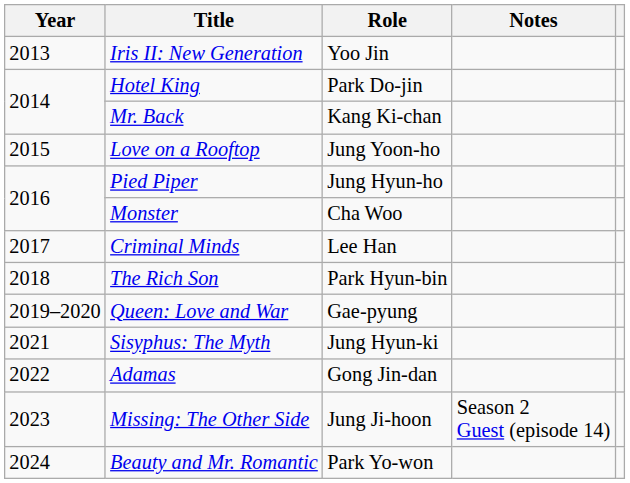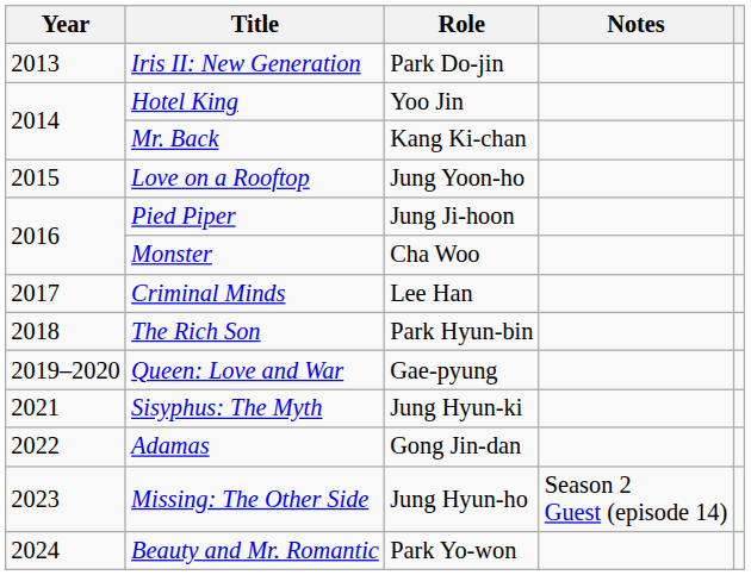Iris II: New Generation | Role: Yoo Jin -> Park Do-jin
Hotel King | Role: Park Do-jin -> Yoo Jin
Pied Piper | Role: Jung Hyun-ho -> Jung Ji-hoon
Missing: The Other Side | Role: Jung Ji-hoon -> Jung Hyun-ho
